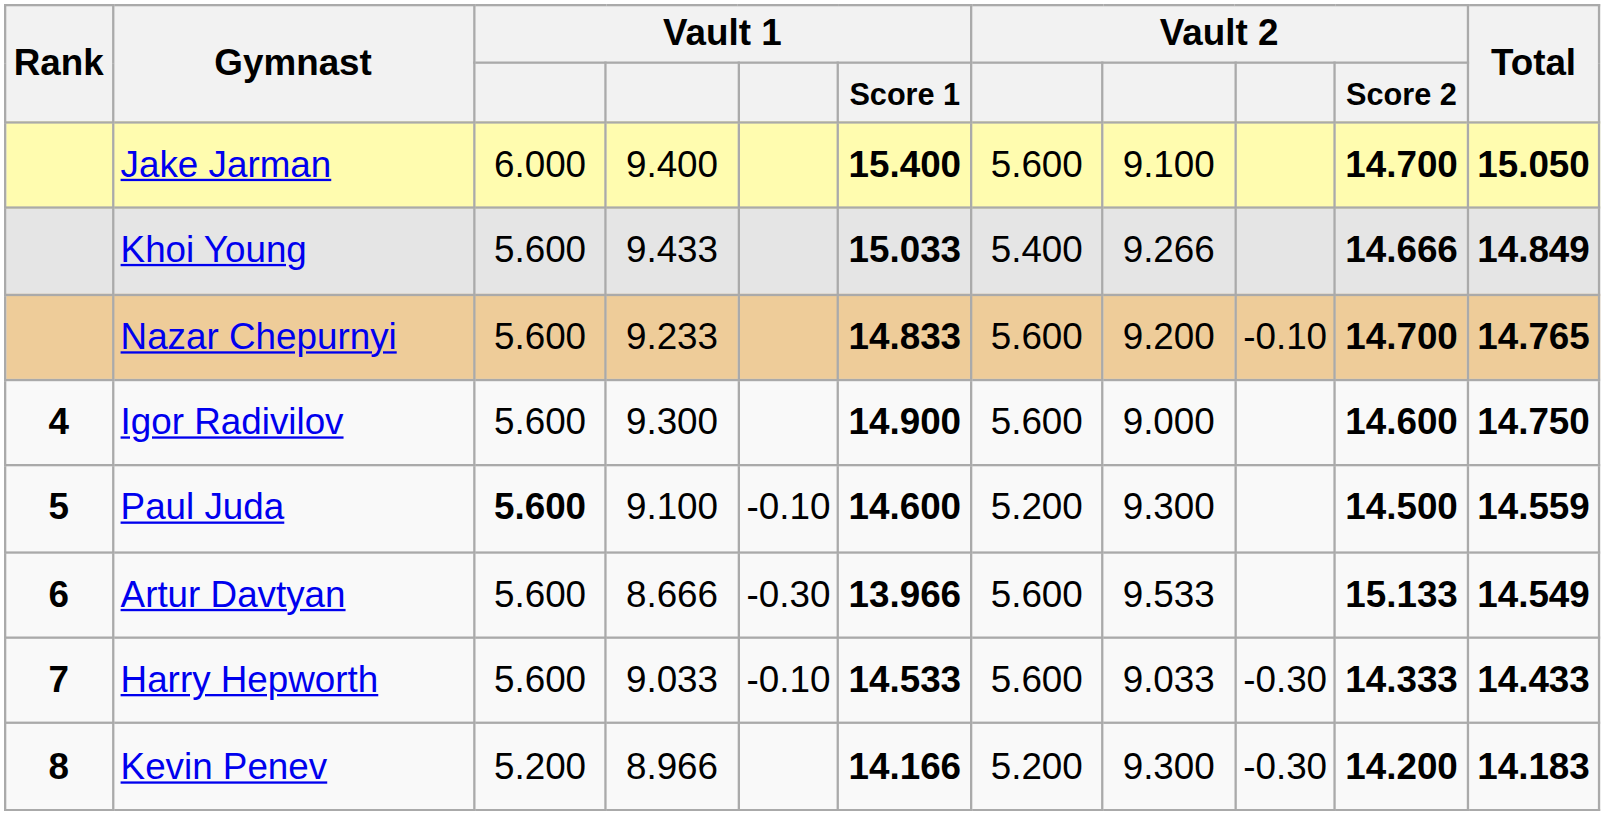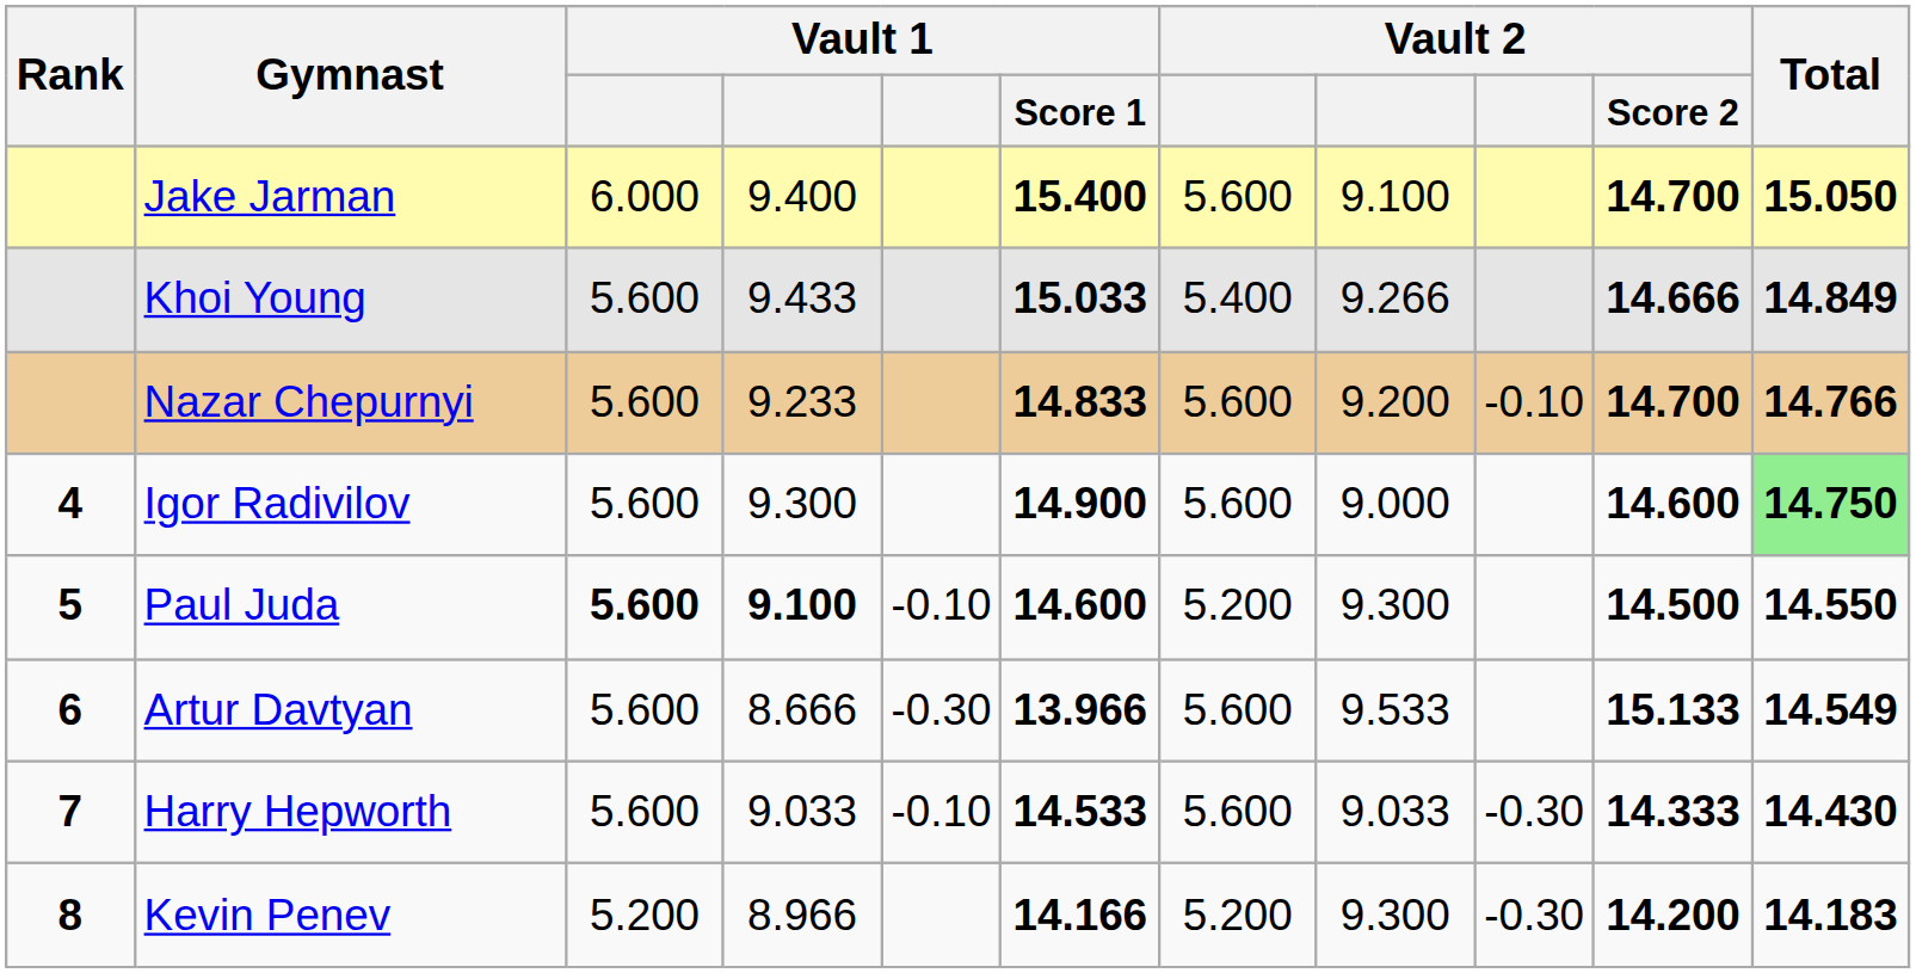Nazar Chepurnyi | Total: 14.765 -> 14.766
Igor Radivilov | Total: no background -> lightgreen background
Paul Juda | column 4: normal -> bold
Paul Juda | Total: 14.559 -> 14.550
Harry Hepworth | Total: 14.433 -> 14.430
